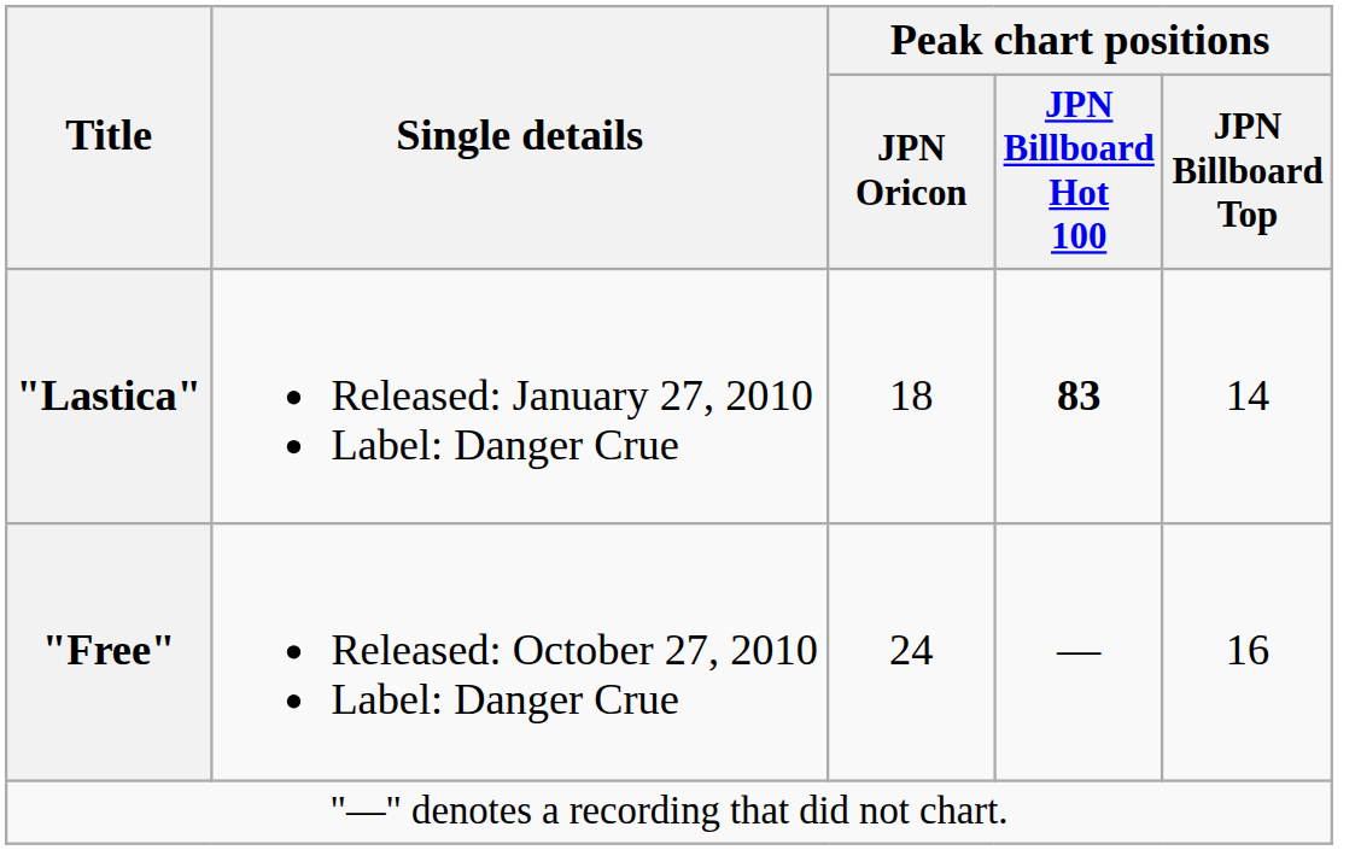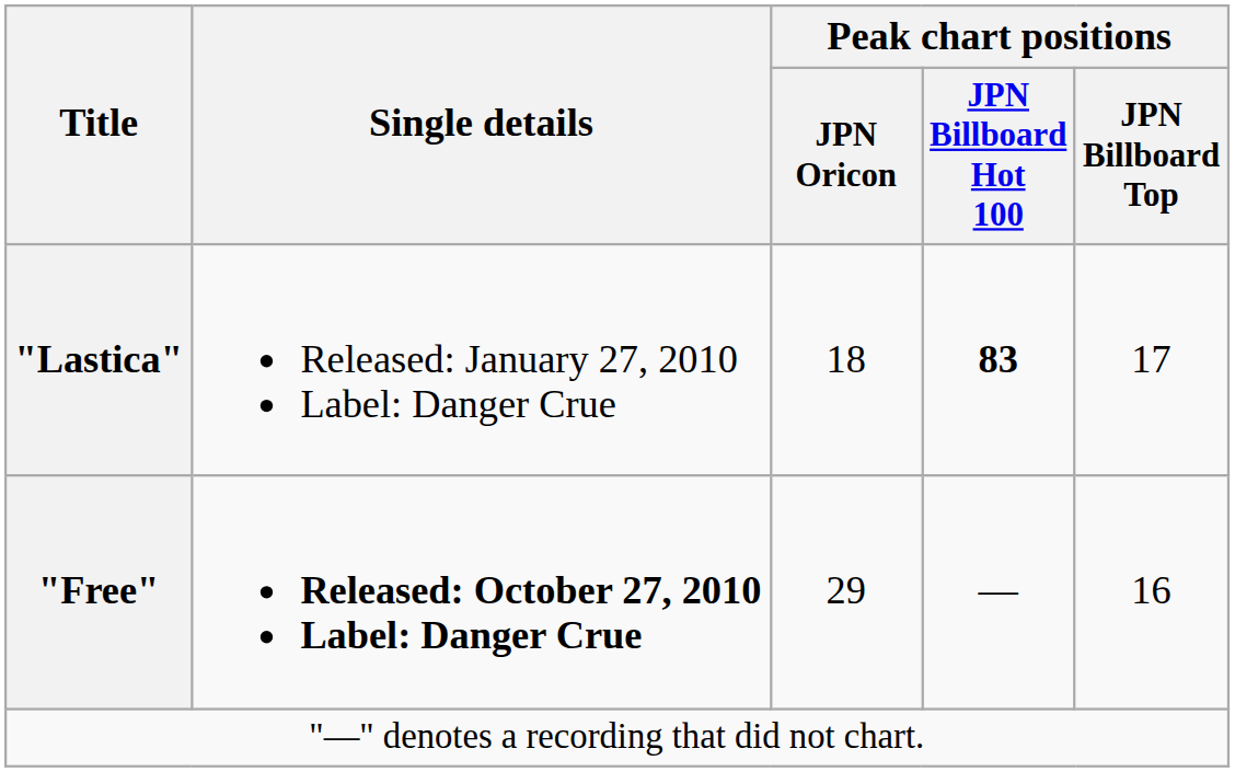"Lastica" | Peak chart positions / JPN Billboard Top: 14 -> 17
"Free" | Single details: normal -> bold
"Free" | Peak chart positions / JPN Oricon: 24 -> 29
